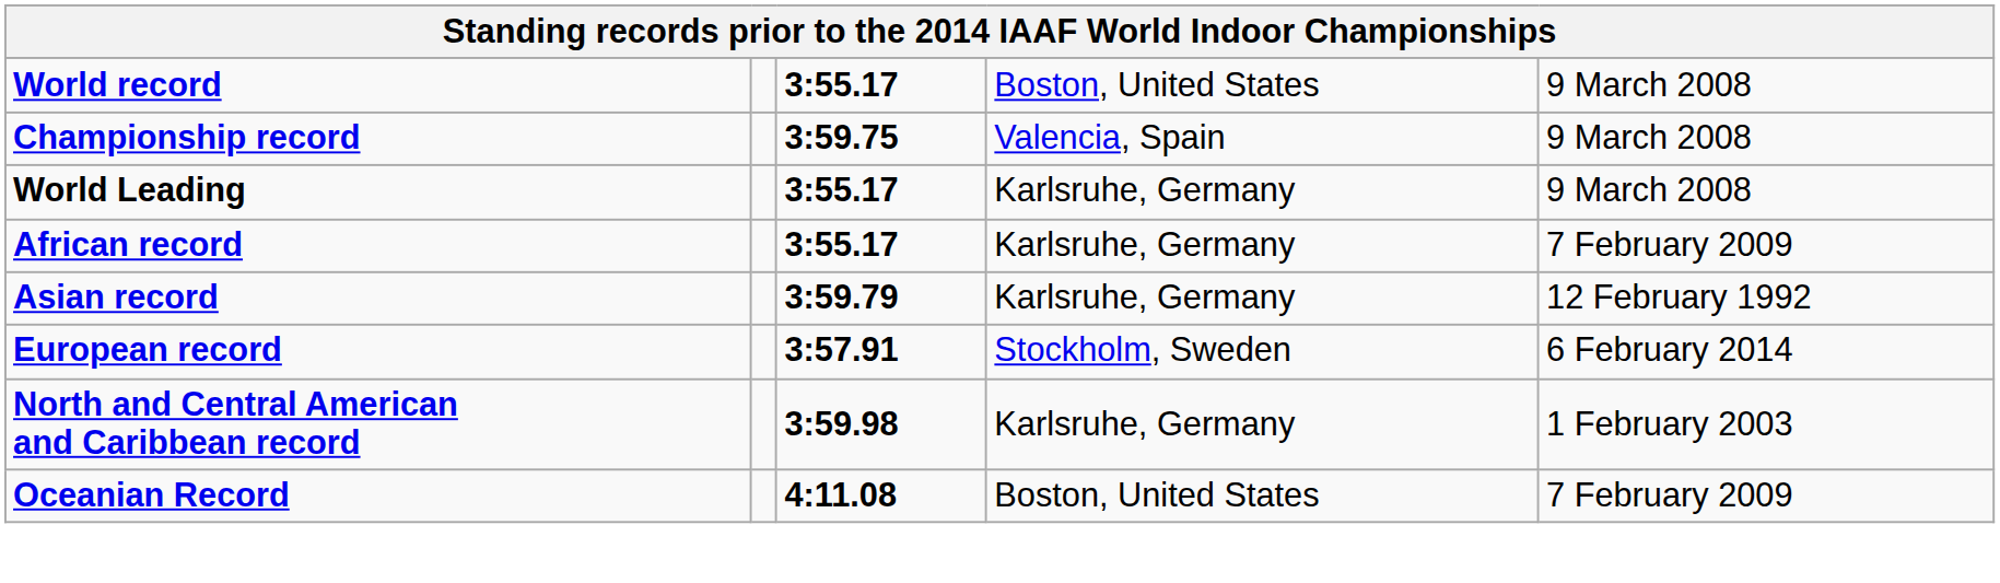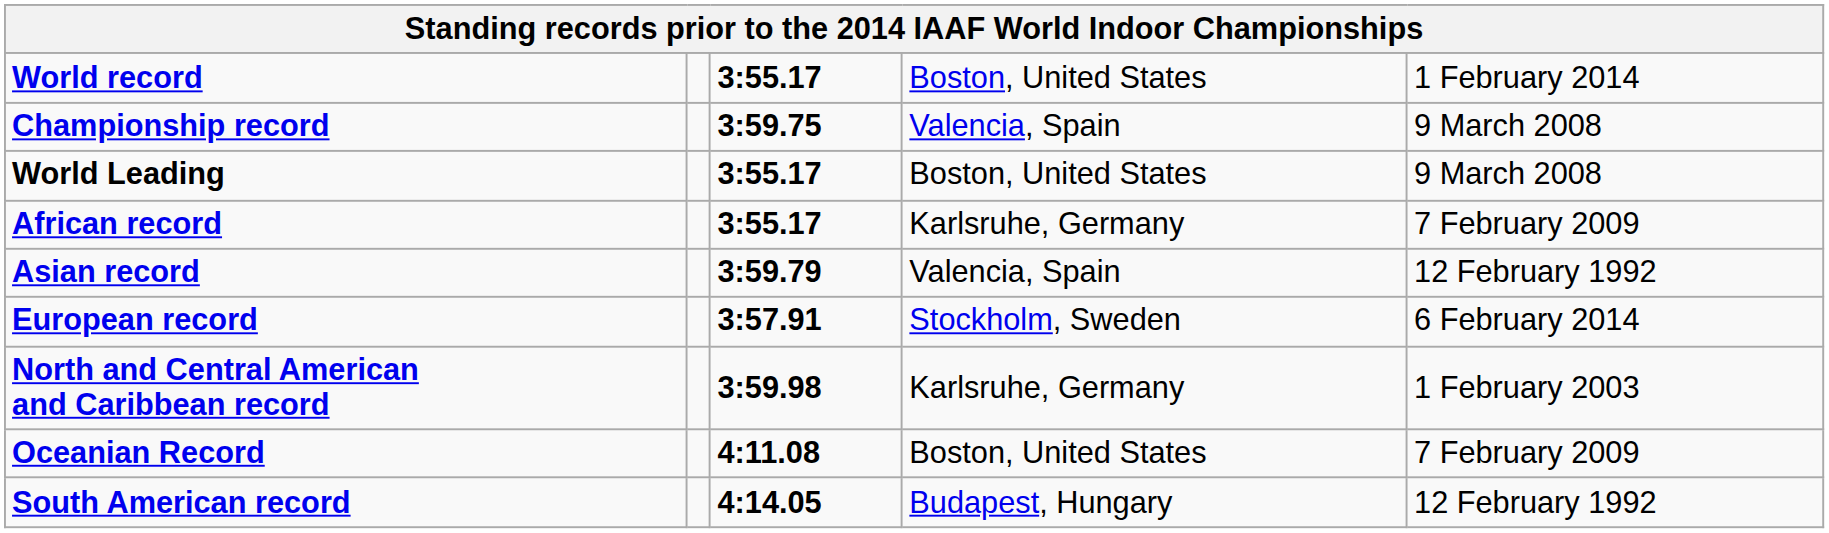World record | column 5: 9 March 2008 -> 1 February 2014
World Leading | column 4: Karlsruhe, Germany -> Boston, United States
Asian record | column 4: Karlsruhe, Germany -> Valencia, Spain
+ row: South American record | 4:14.05 | Budapest, Hungary | 12 February 1992
